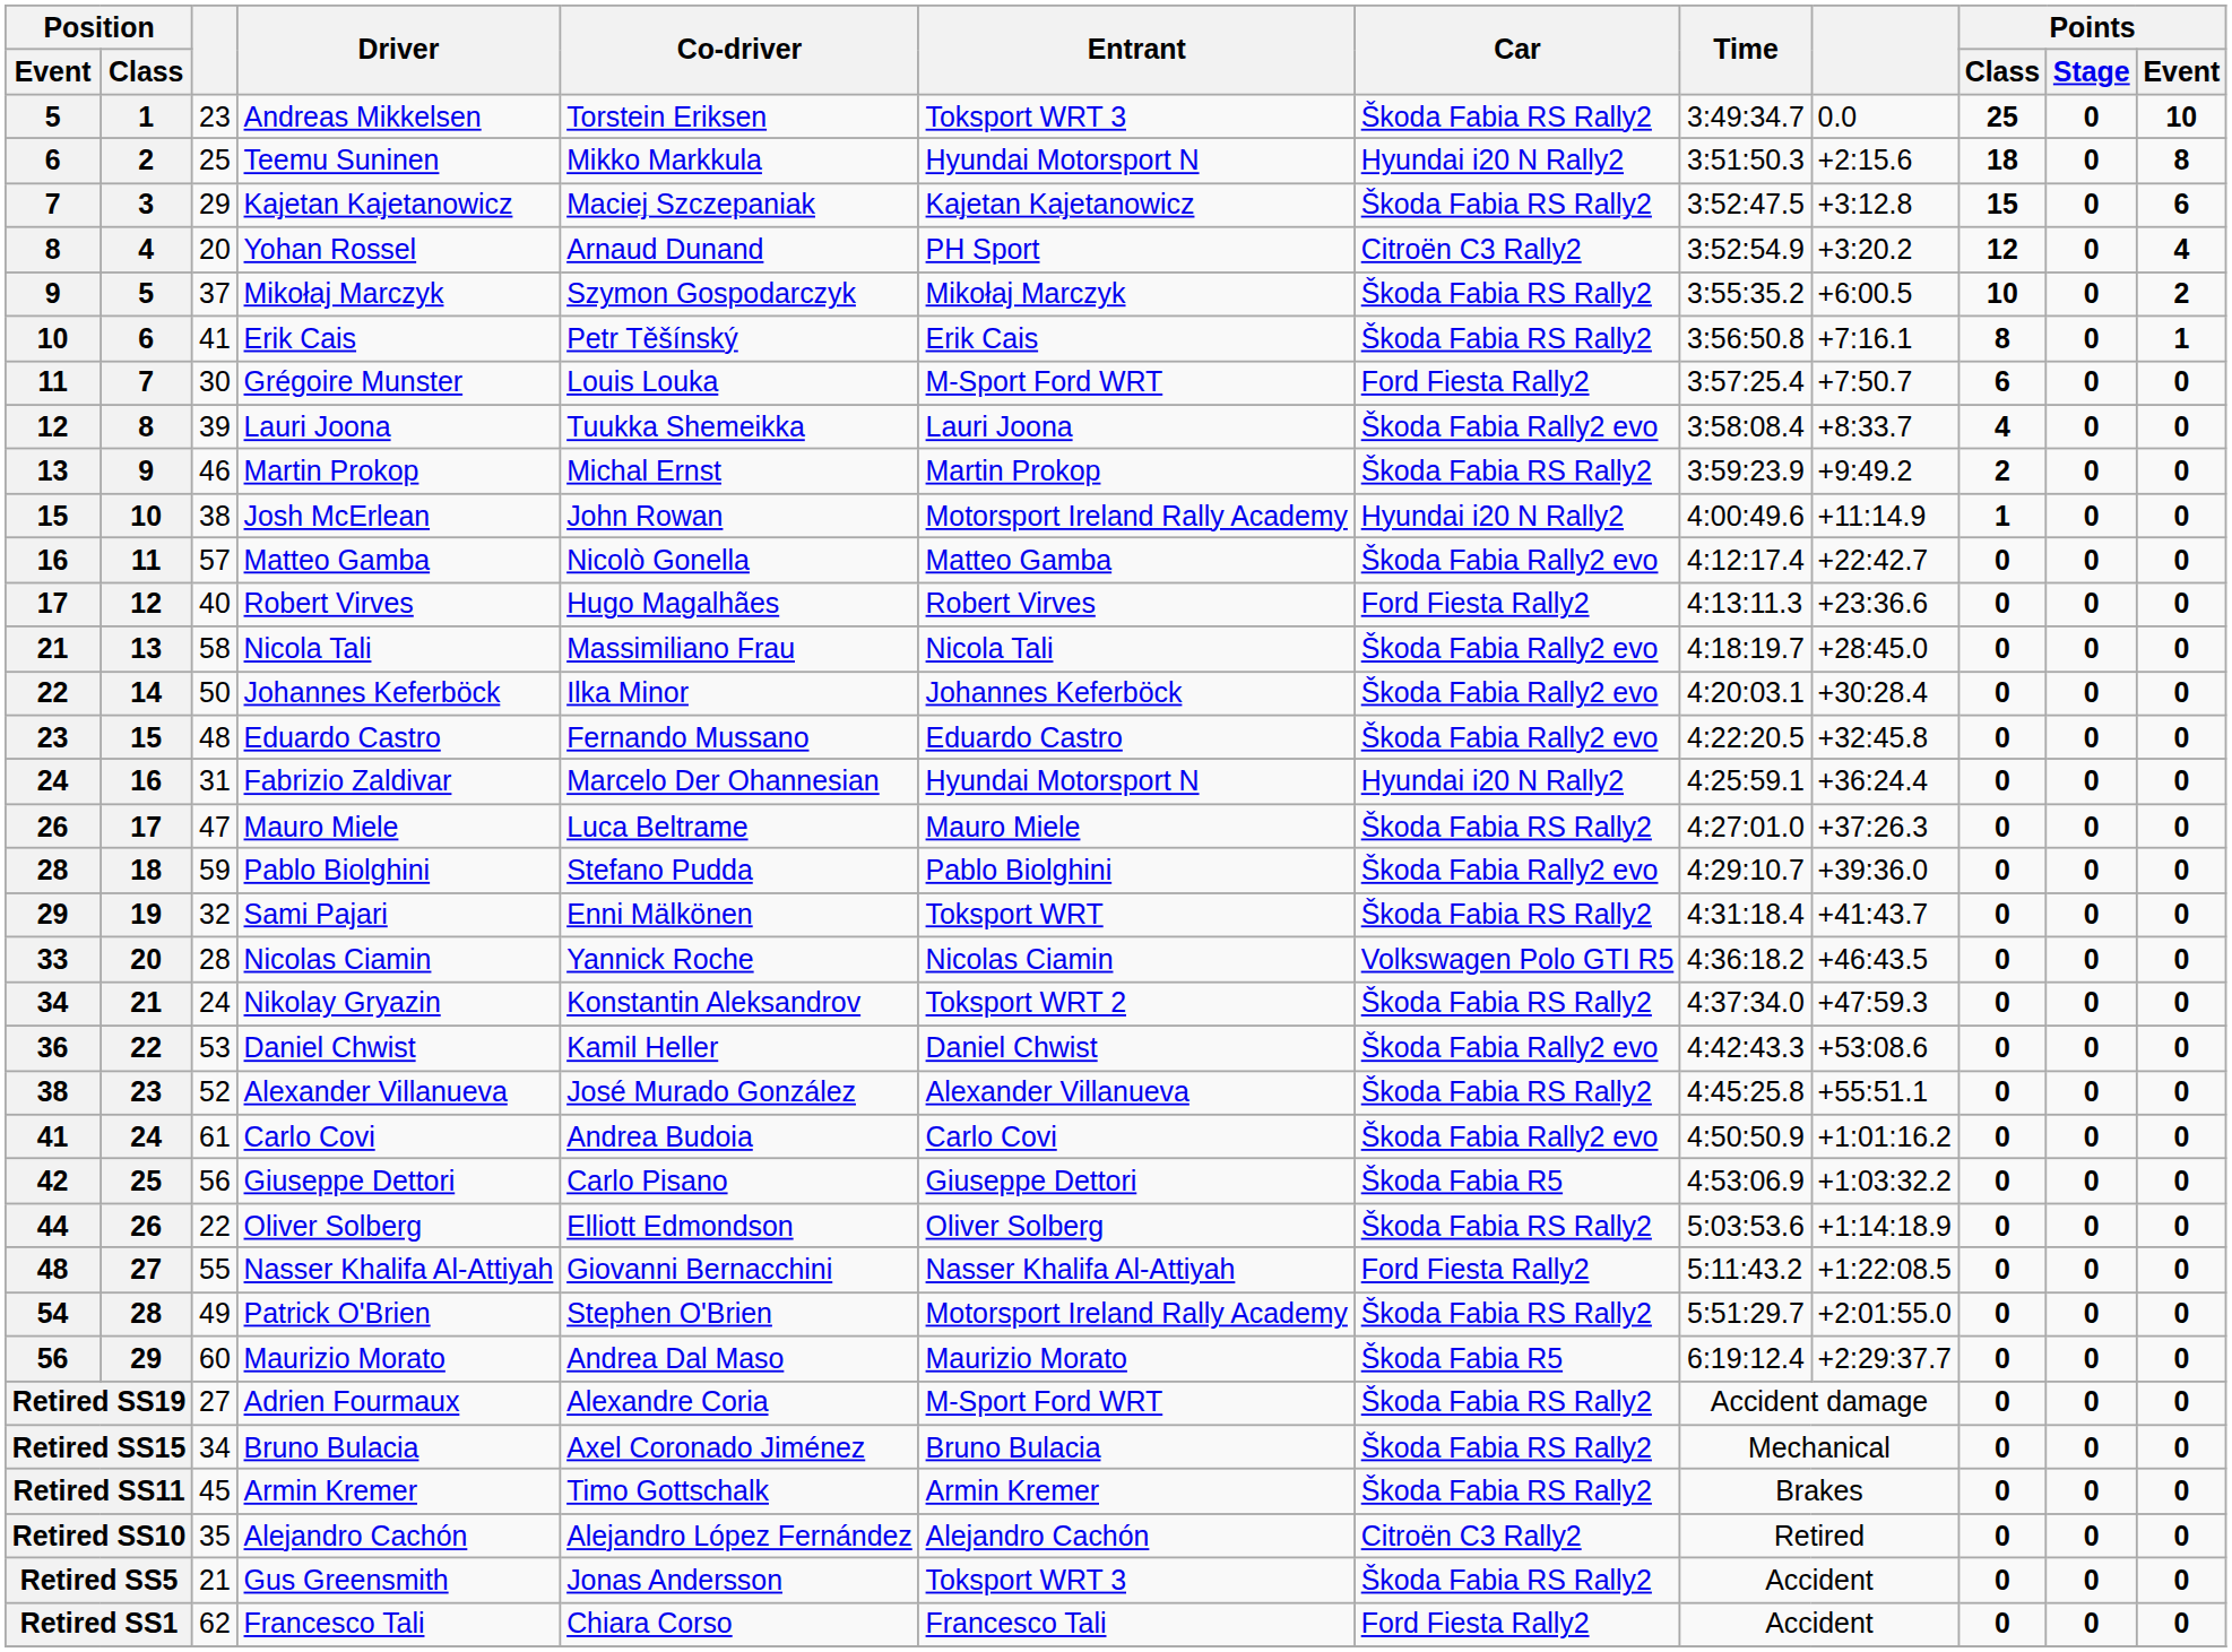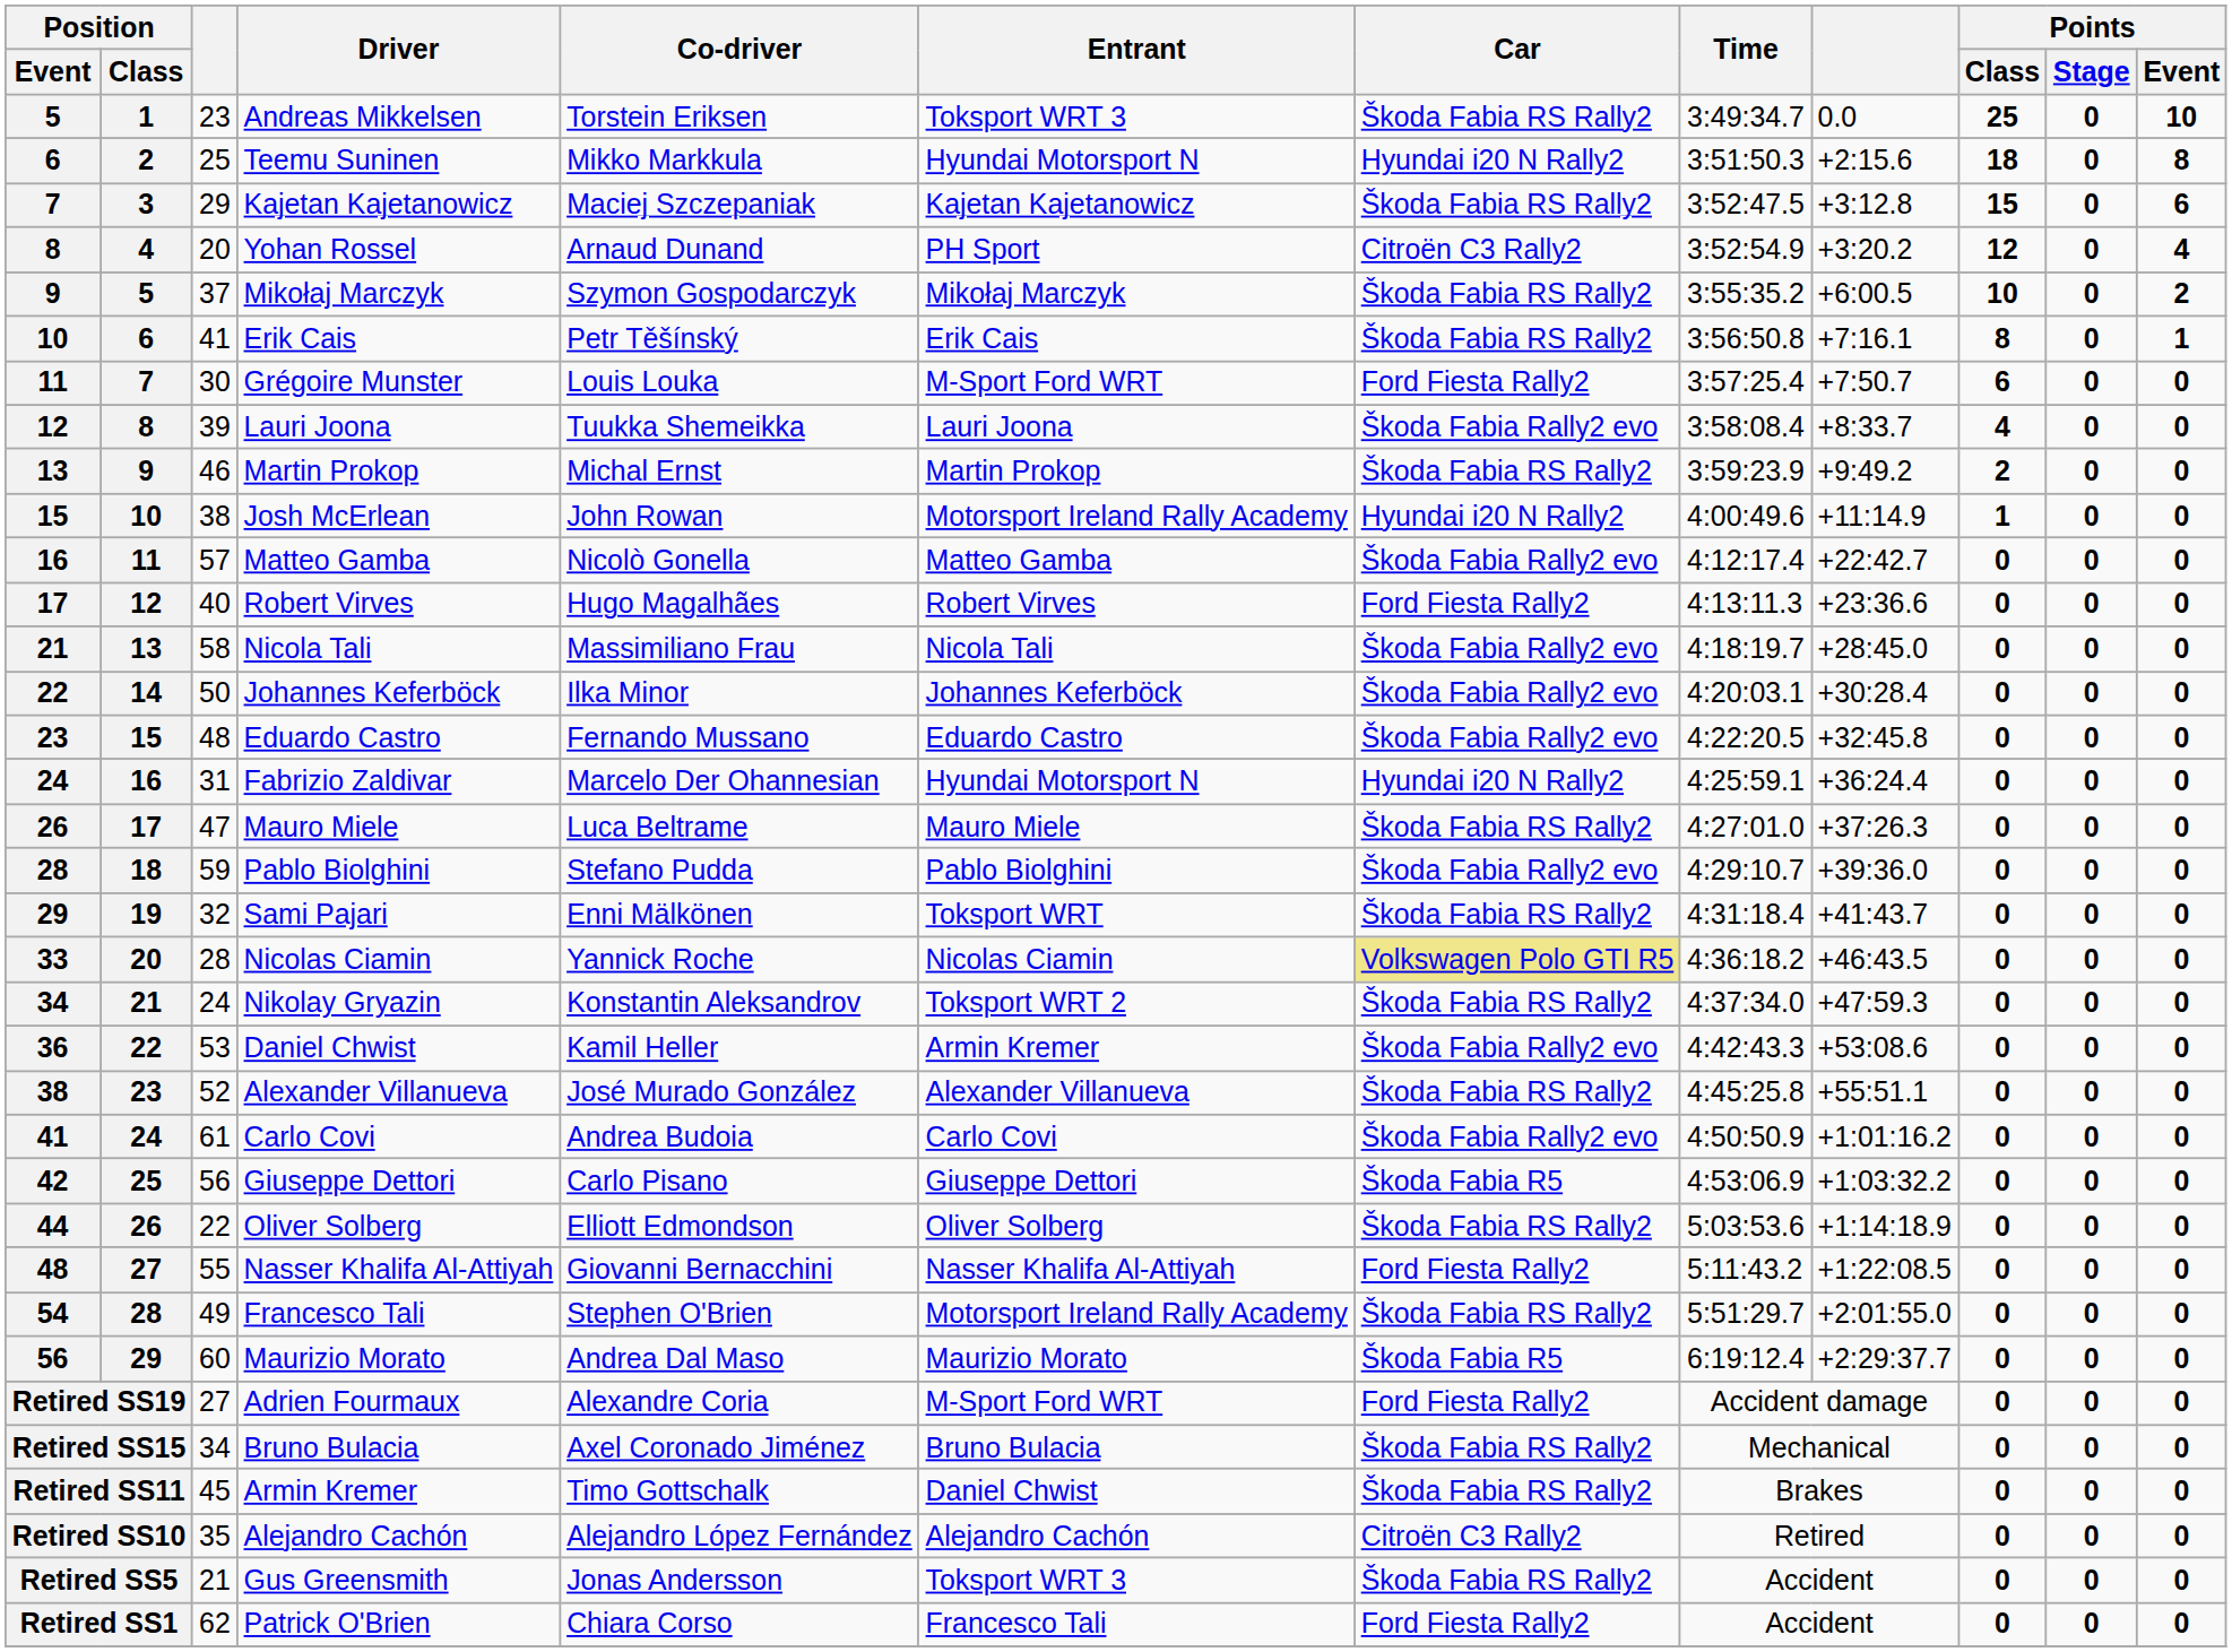33 | Car: no background -> khaki background
36 | Entrant: Daniel Chwist -> Armin Kremer
54 | Driver: Patrick O'Brien -> Francesco Tali
Retired SS19 | Car: Škoda Fabia RS Rally2 -> Ford Fiesta Rally2
Retired SS11 | Entrant: Armin Kremer -> Daniel Chwist
Retired SS1 | Driver: Francesco Tali -> Patrick O'Brien
